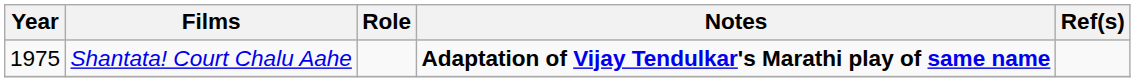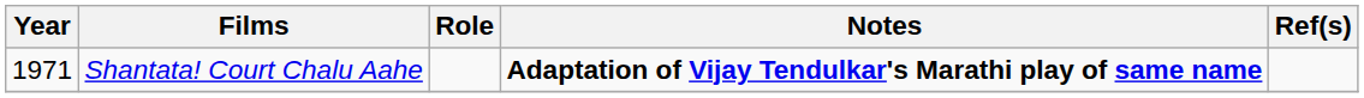Shantata! Court Chalu Aahe | Year: 1975 -> 1971
